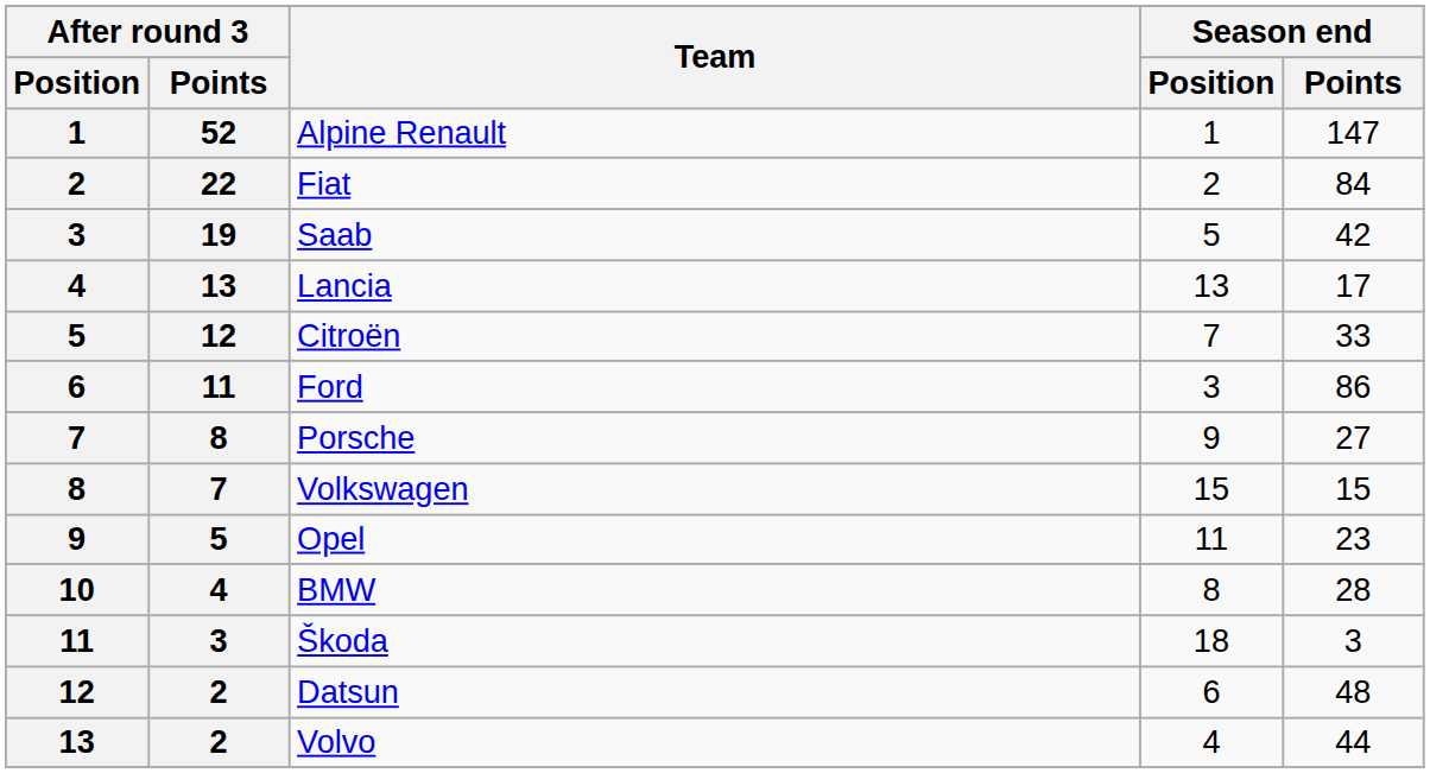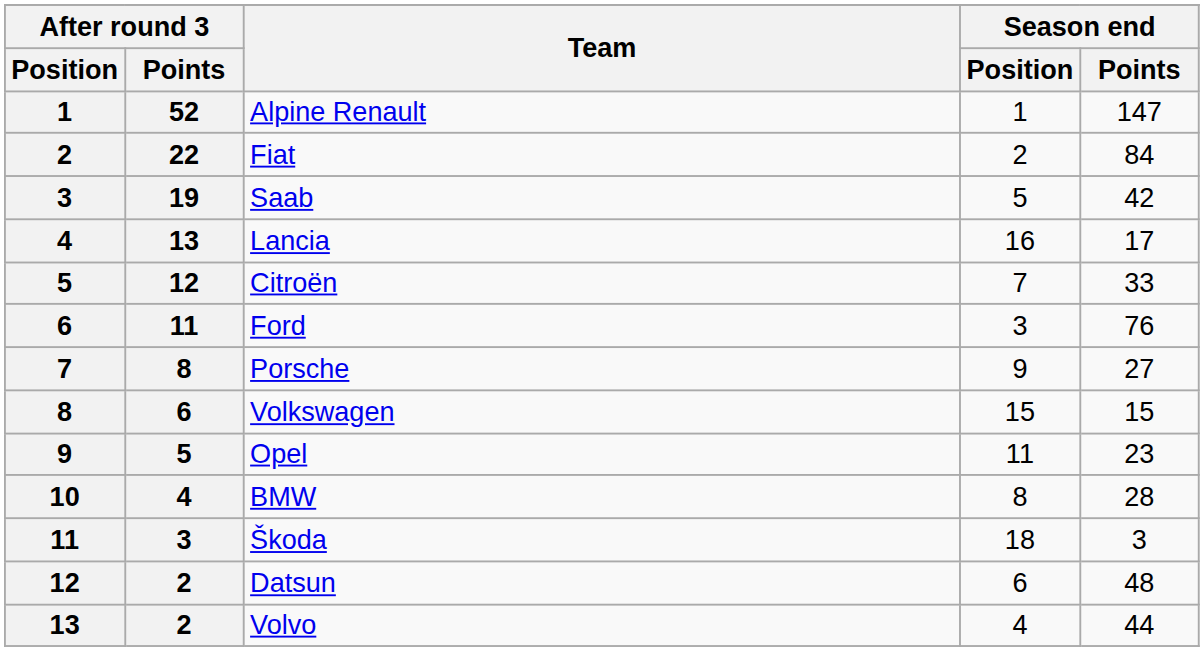Lancia | Season end / Position: 13 -> 16
Ford | Season end / Points: 86 -> 76
Volkswagen | After round 3 / Points: 7 -> 6
